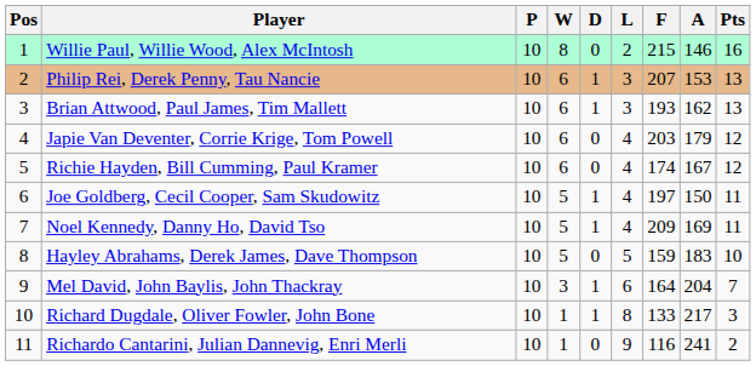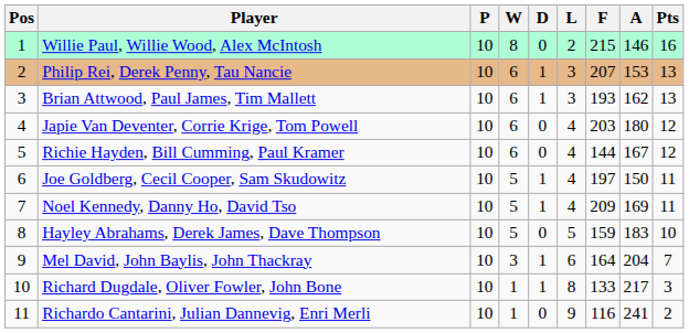Japie Van Deventer, Corrie Krige, Tom Powell | A: 179 -> 180
Richie Hayden, Bill Cumming, Paul Kramer | F: 174 -> 144
